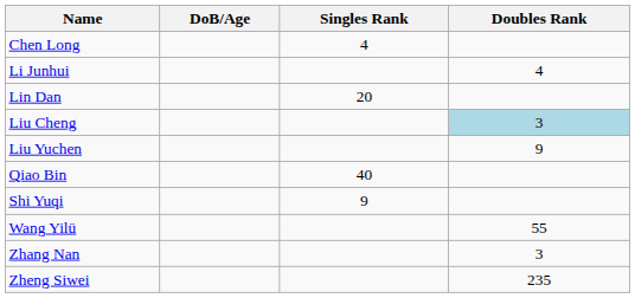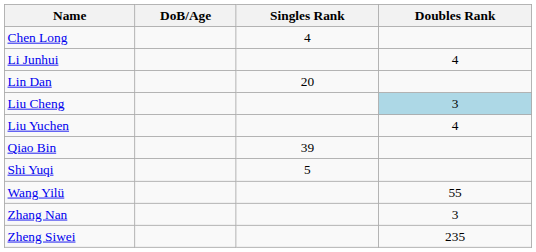Liu Yuchen | Doubles Rank: 9 -> 4
Qiao Bin | Singles Rank: 40 -> 39
Shi Yuqi | Singles Rank: 9 -> 5
